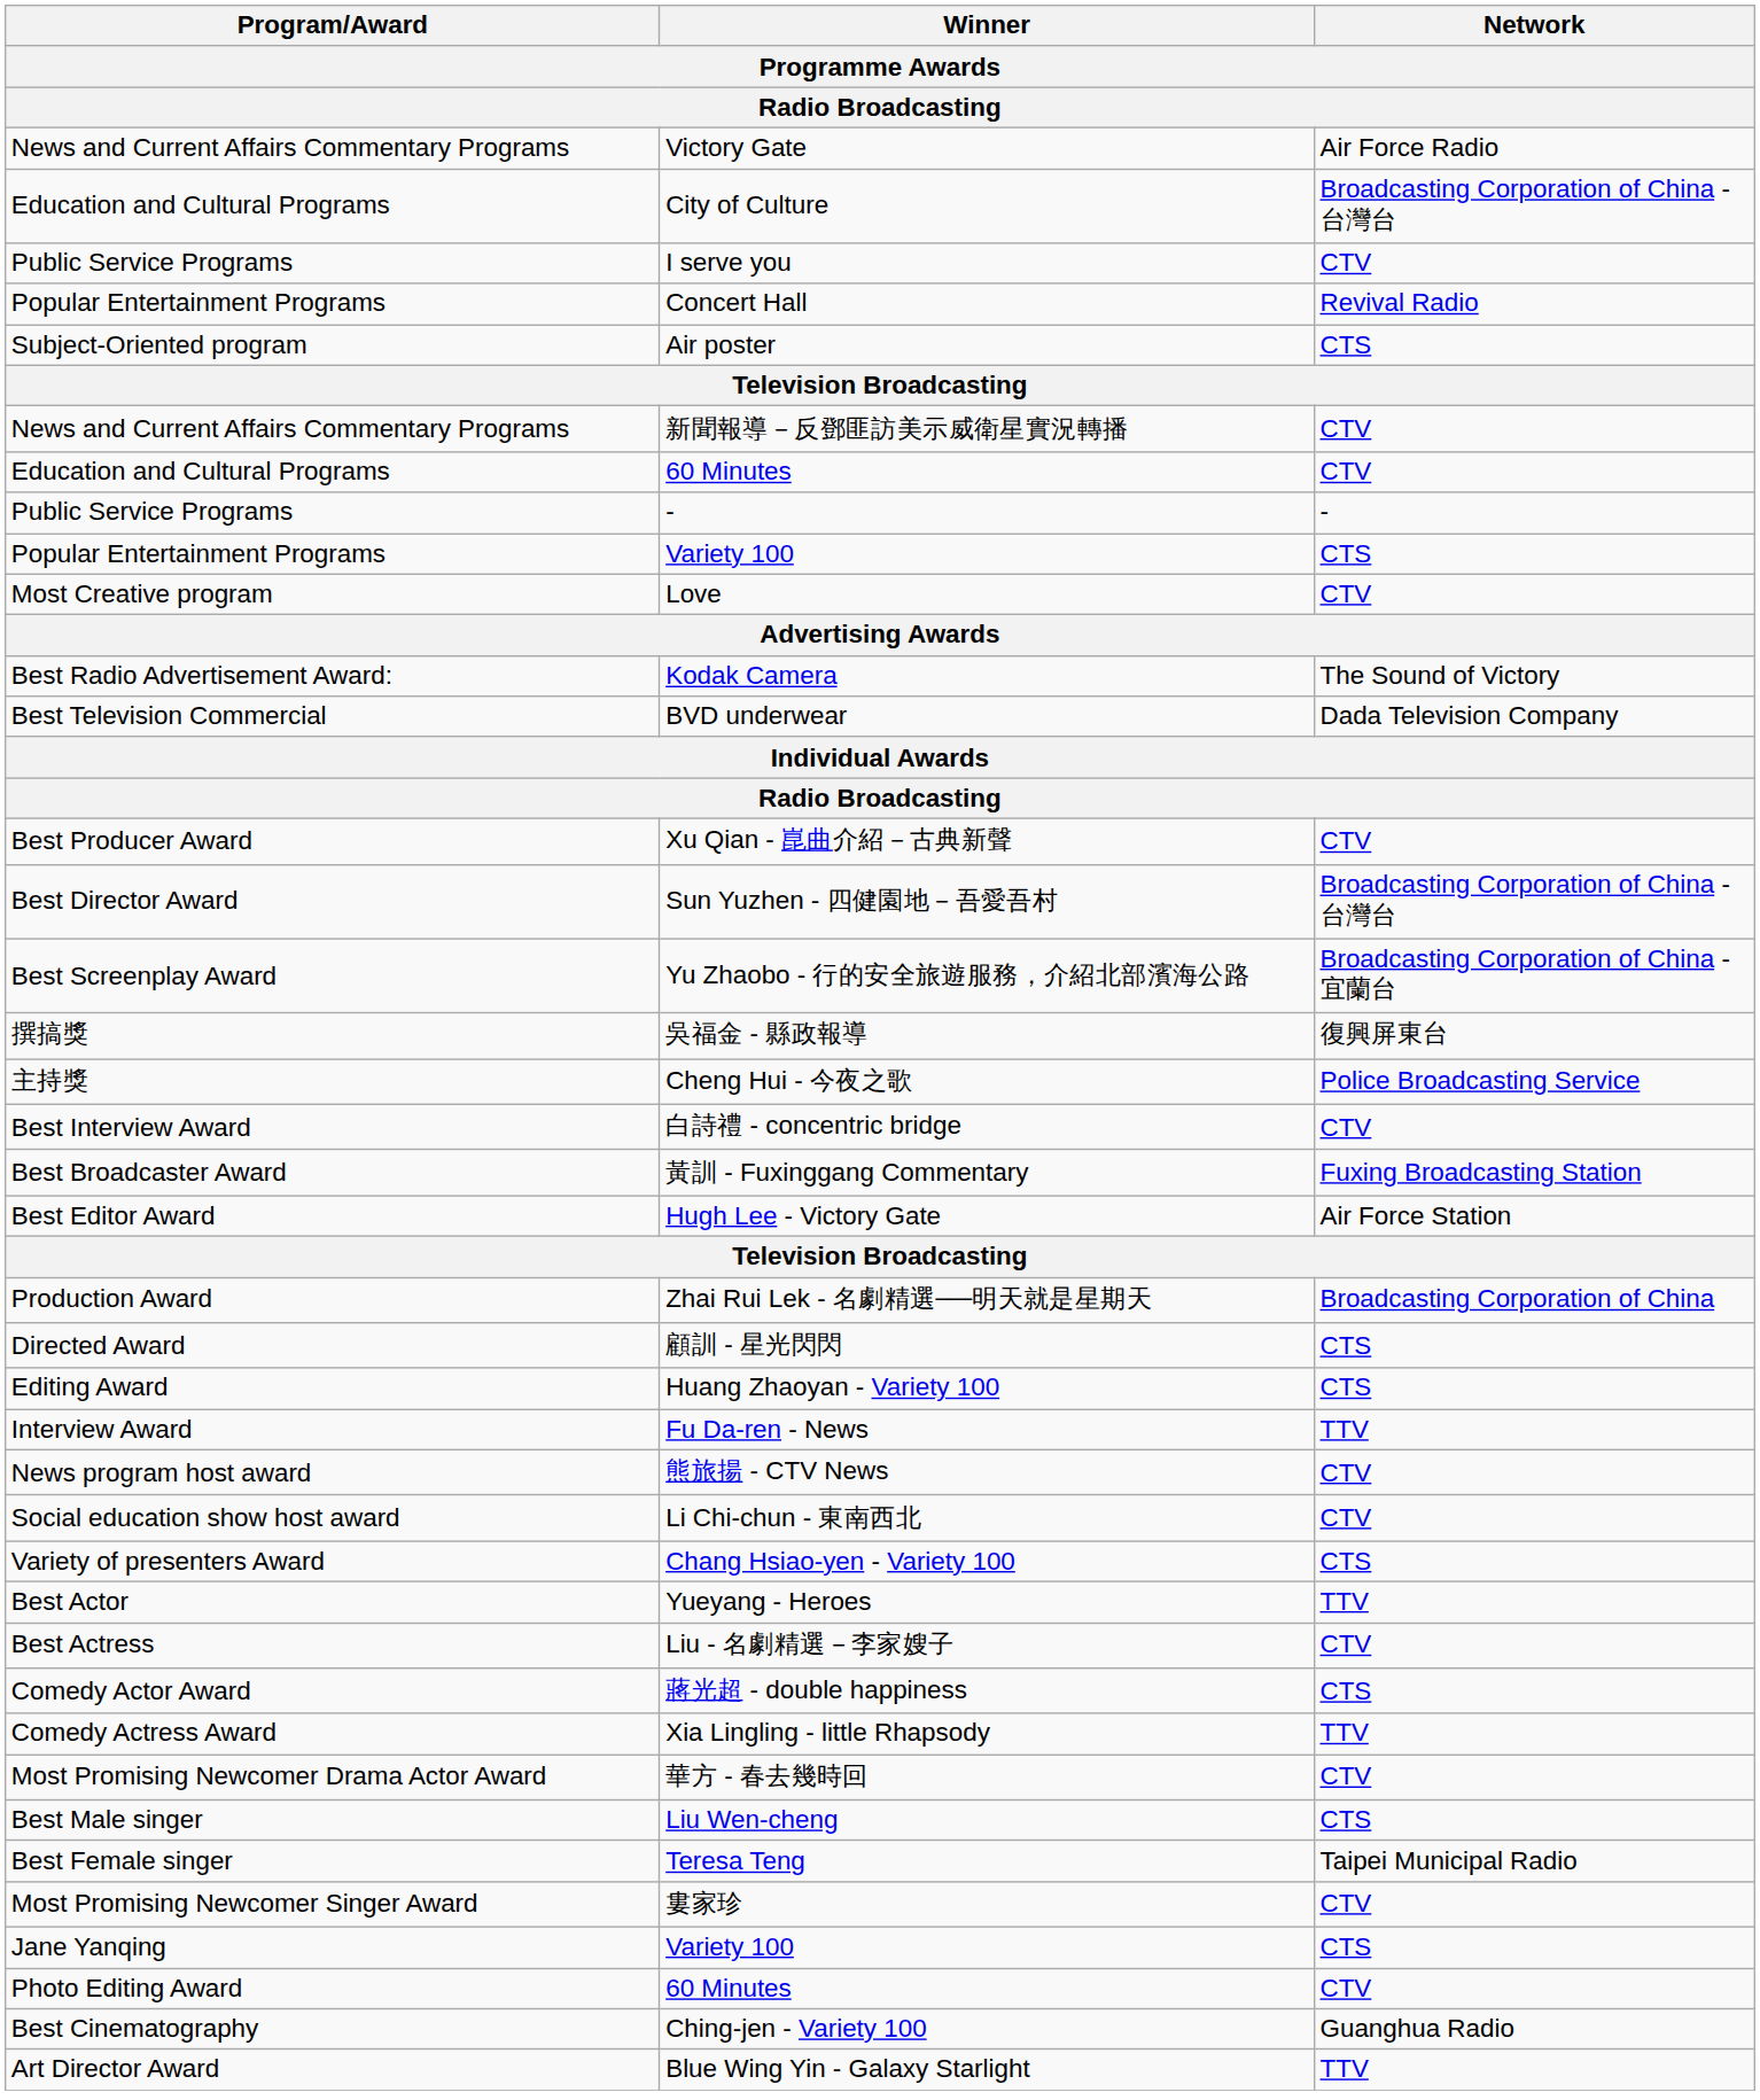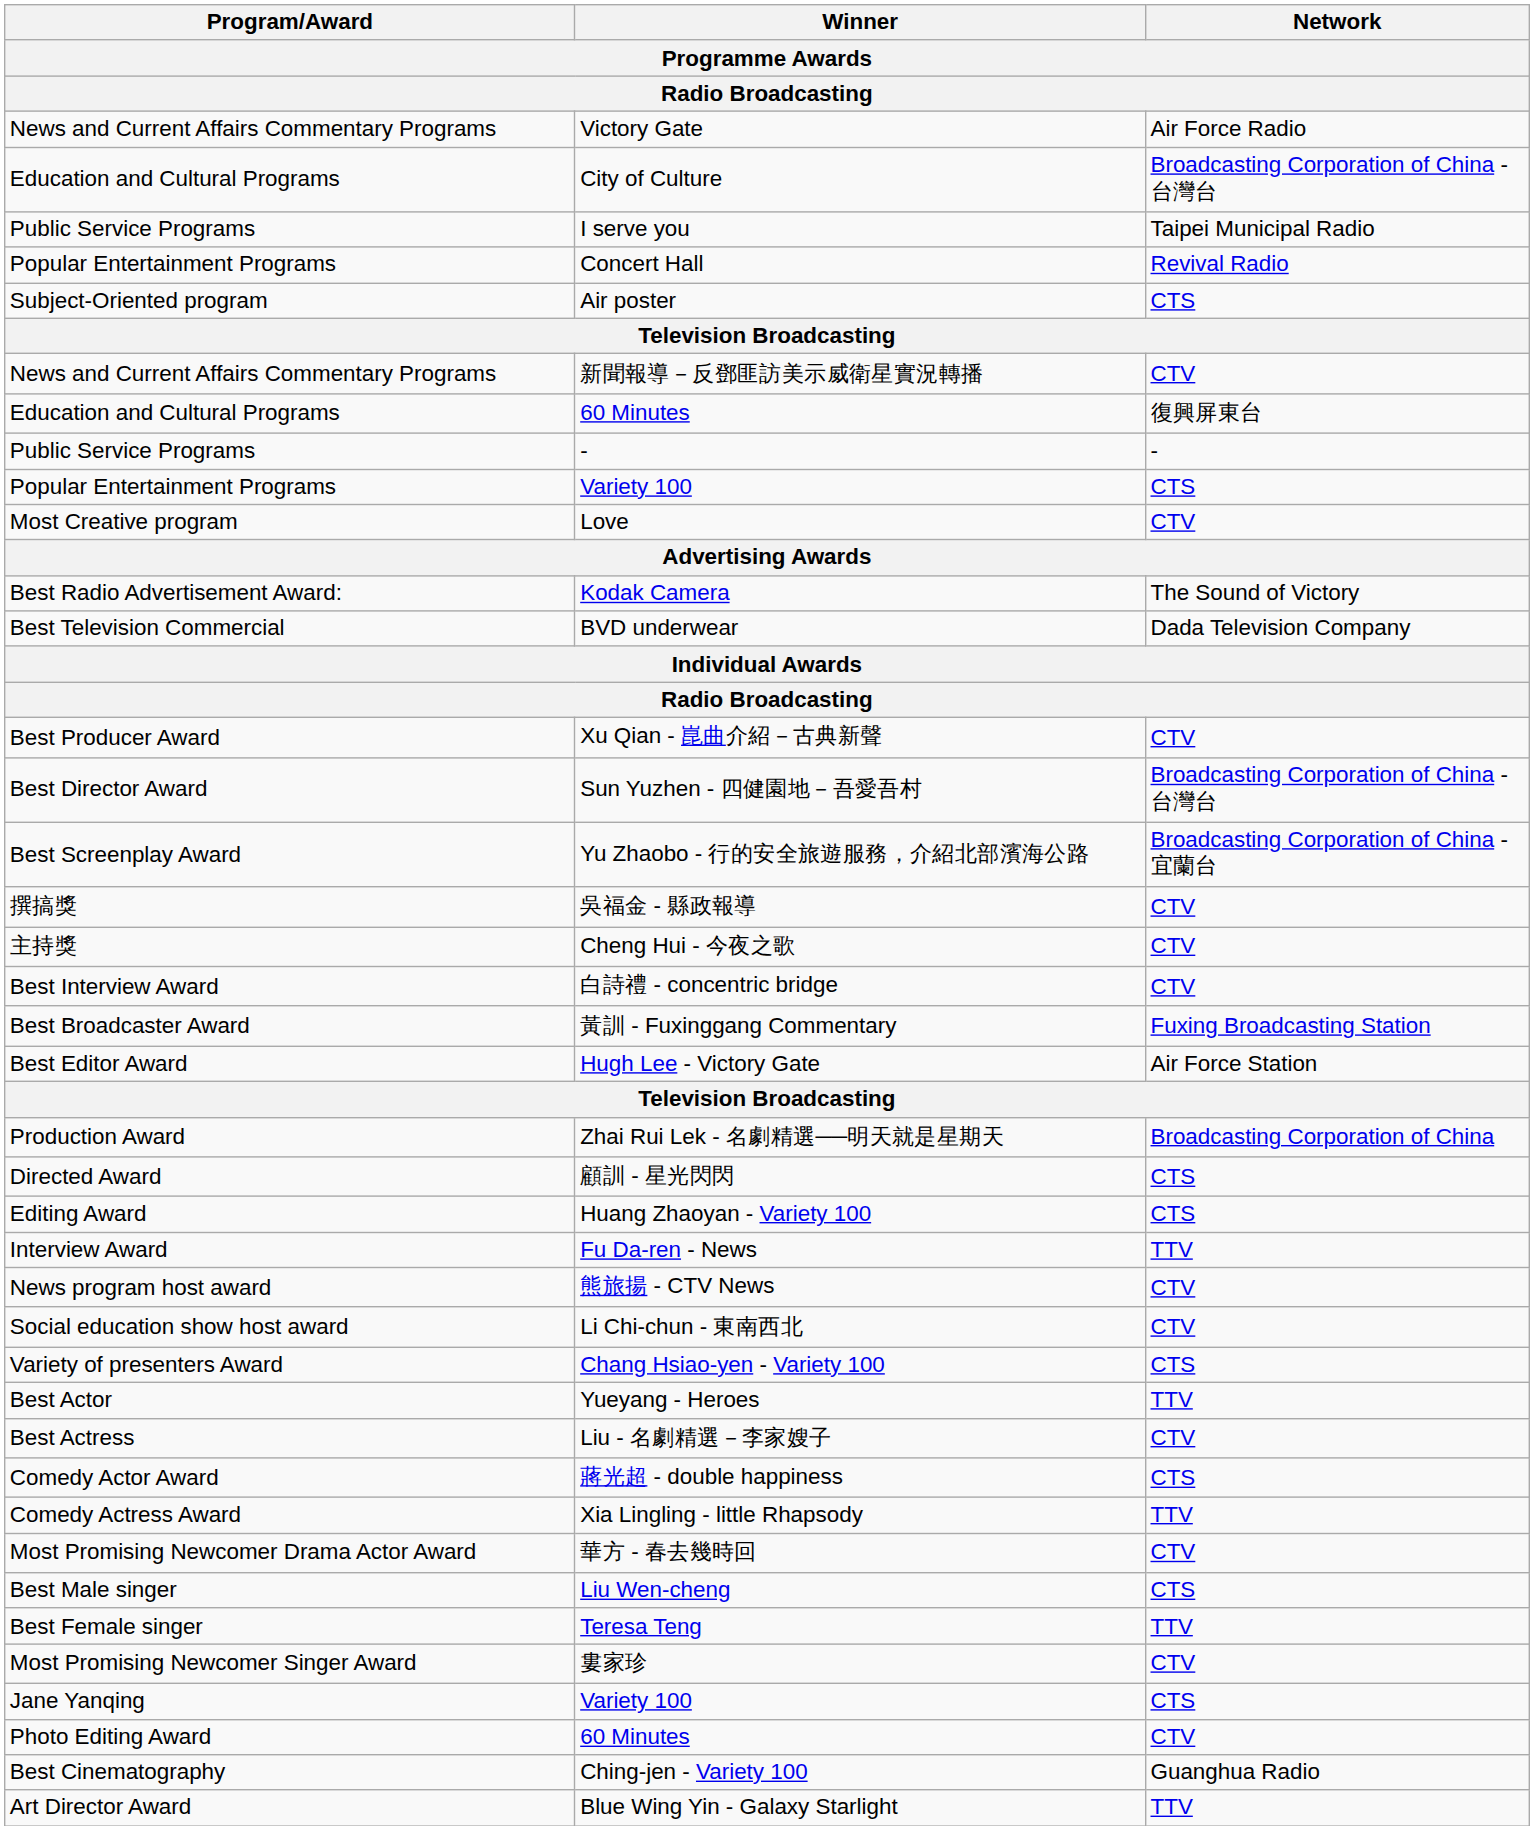I serve you | Network: CTV -> Taipei Municipal Radio
Education and Cultural Programs / 60 Minutes | Network: CTV -> 復興屏東台
吳福金 - 縣政報導 | Network: 復興屏東台 -> CTV
Cheng Hui - 今夜之歌 | Network: Police Broadcasting Service -> CTV
Teresa Teng | Network: Taipei Municipal Radio -> TTV
